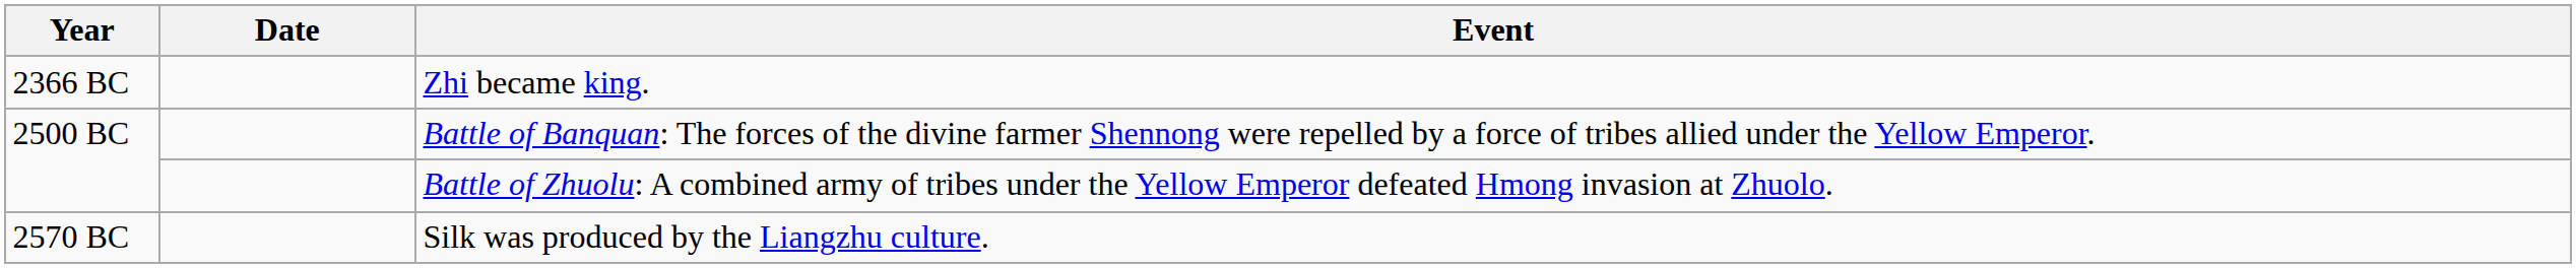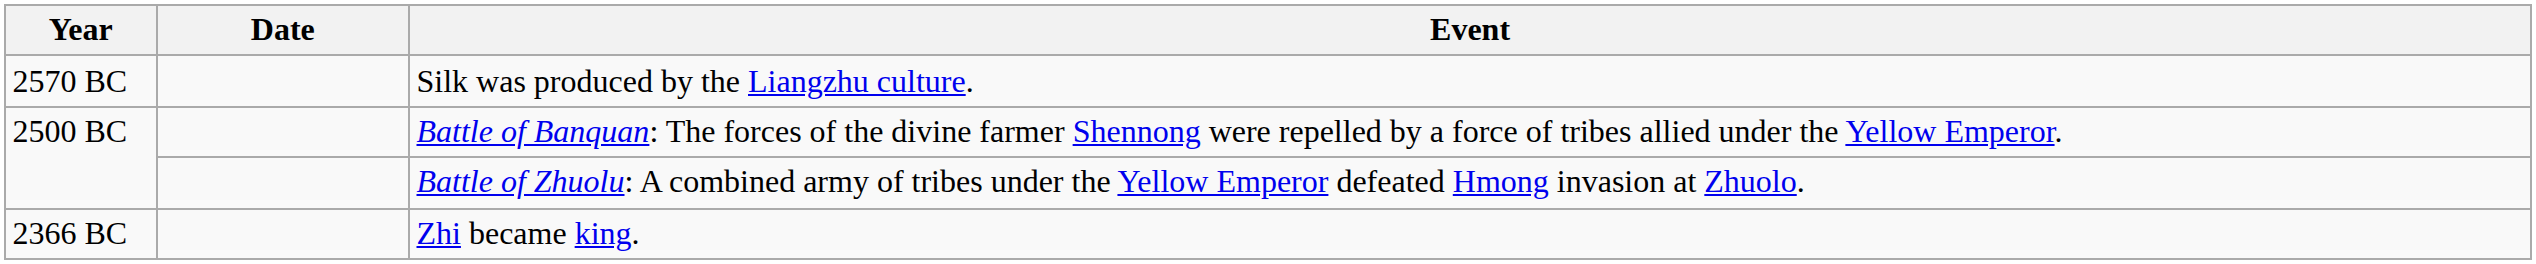rows swapped: Silk was produced by the Liangzhu culture. <-> Zhi became king.
